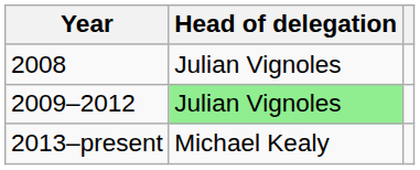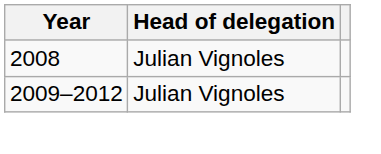2009–2012 | Head of delegation: lightgreen background -> no background
- row: 2013–present | Michael Kealy
